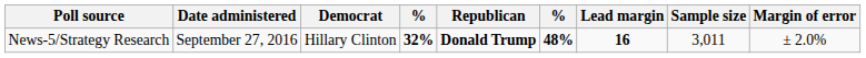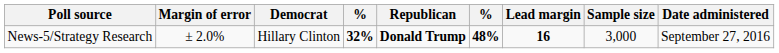columns swapped: Date administered <-> Margin of error
News-5/Strategy Research | Sample size: 3,011 -> 3,000
